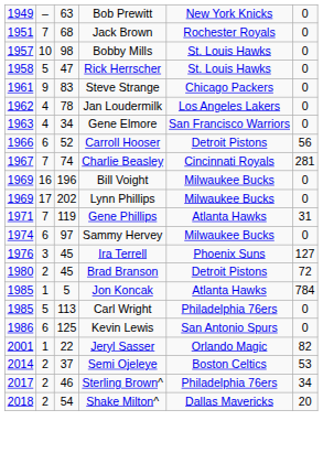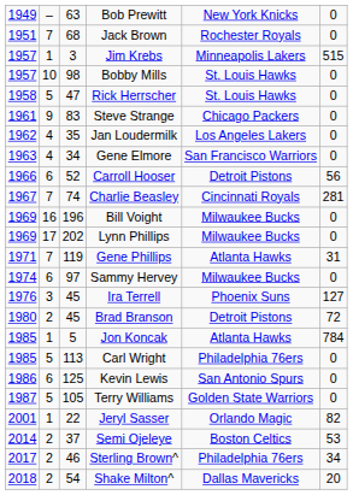+ row: 1957 | 1 | 3 | Jim Krebs | Minneapolis Lakers | 515
Jan Loudermilk | column 3: 78 -> 35
+ row: 1987 | 5 | 105 | Terry Williams | Golden State Warriors | 0
